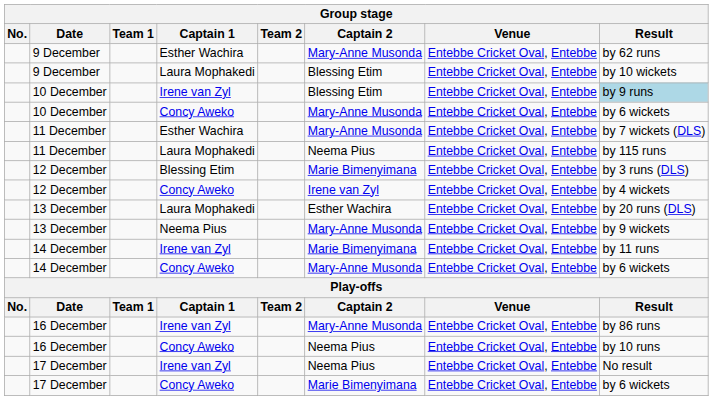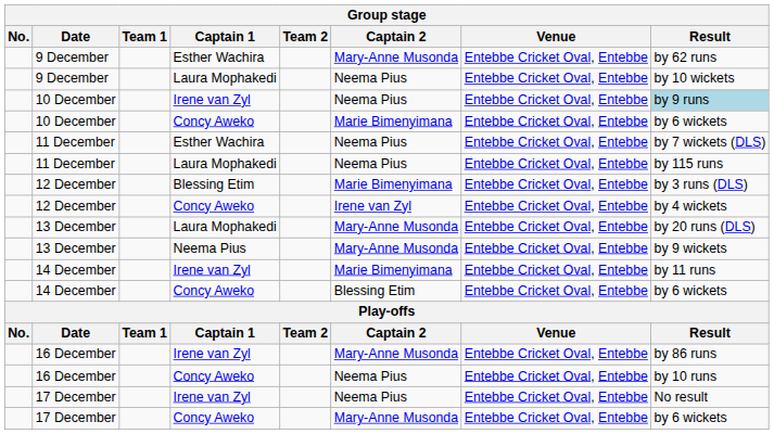9 December / Laura Mophakedi | Captain 2: Blessing Etim -> Neema Pius
10 December / Irene van Zyl | Captain 2: Blessing Etim -> Neema Pius
10 December / Concy Aweko | Captain 2: Mary-Anne Musonda -> Marie Bimenyimana
11 December / Esther Wachira | Captain 2: Mary-Anne Musonda -> Neema Pius
13 December / Laura Mophakedi | Captain 2: Esther Wachira -> Mary-Anne Musonda
14 December / Concy Aweko | Captain 2: Mary-Anne Musonda -> Blessing Etim
17 December / Concy Aweko | Captain 2: Marie Bimenyimana -> Mary-Anne Musonda
